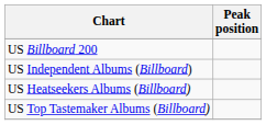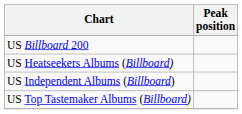rows swapped: US Independent Albums (Billboard) <-> US Heatseekers Albums (Billboard)
